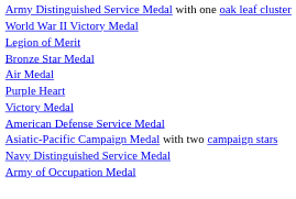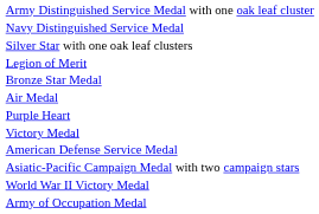rows swapped: Navy Distinguished Service Medal <-> World War II Victory Medal
+ row: Silver Star with one oak leaf clusters
